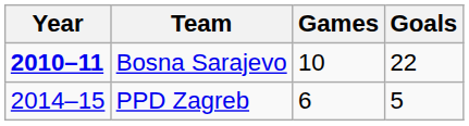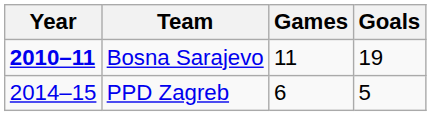Bosna Sarajevo | Games: 10 -> 11
Bosna Sarajevo | Goals: 22 -> 19
